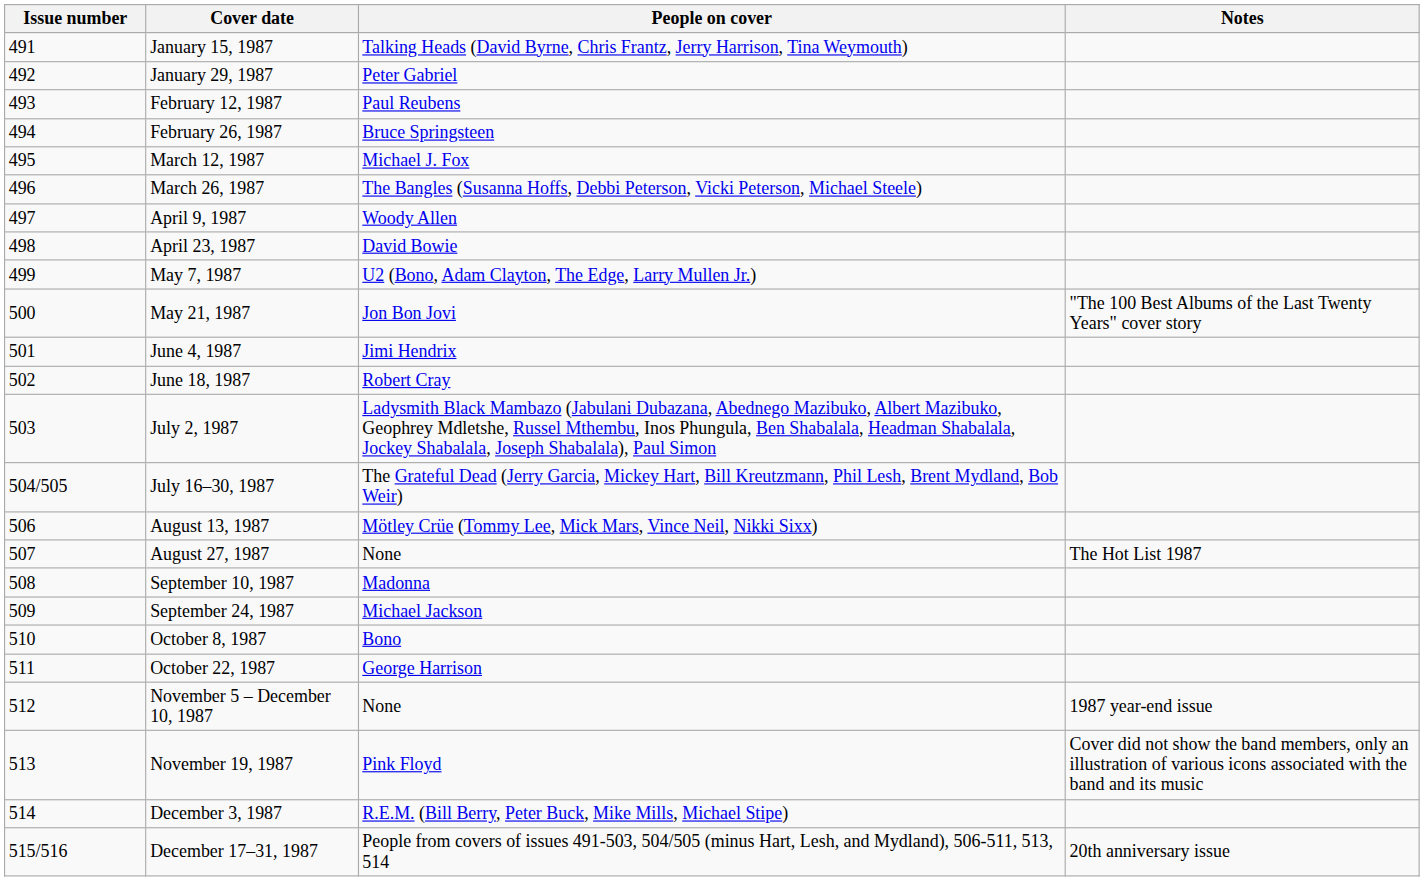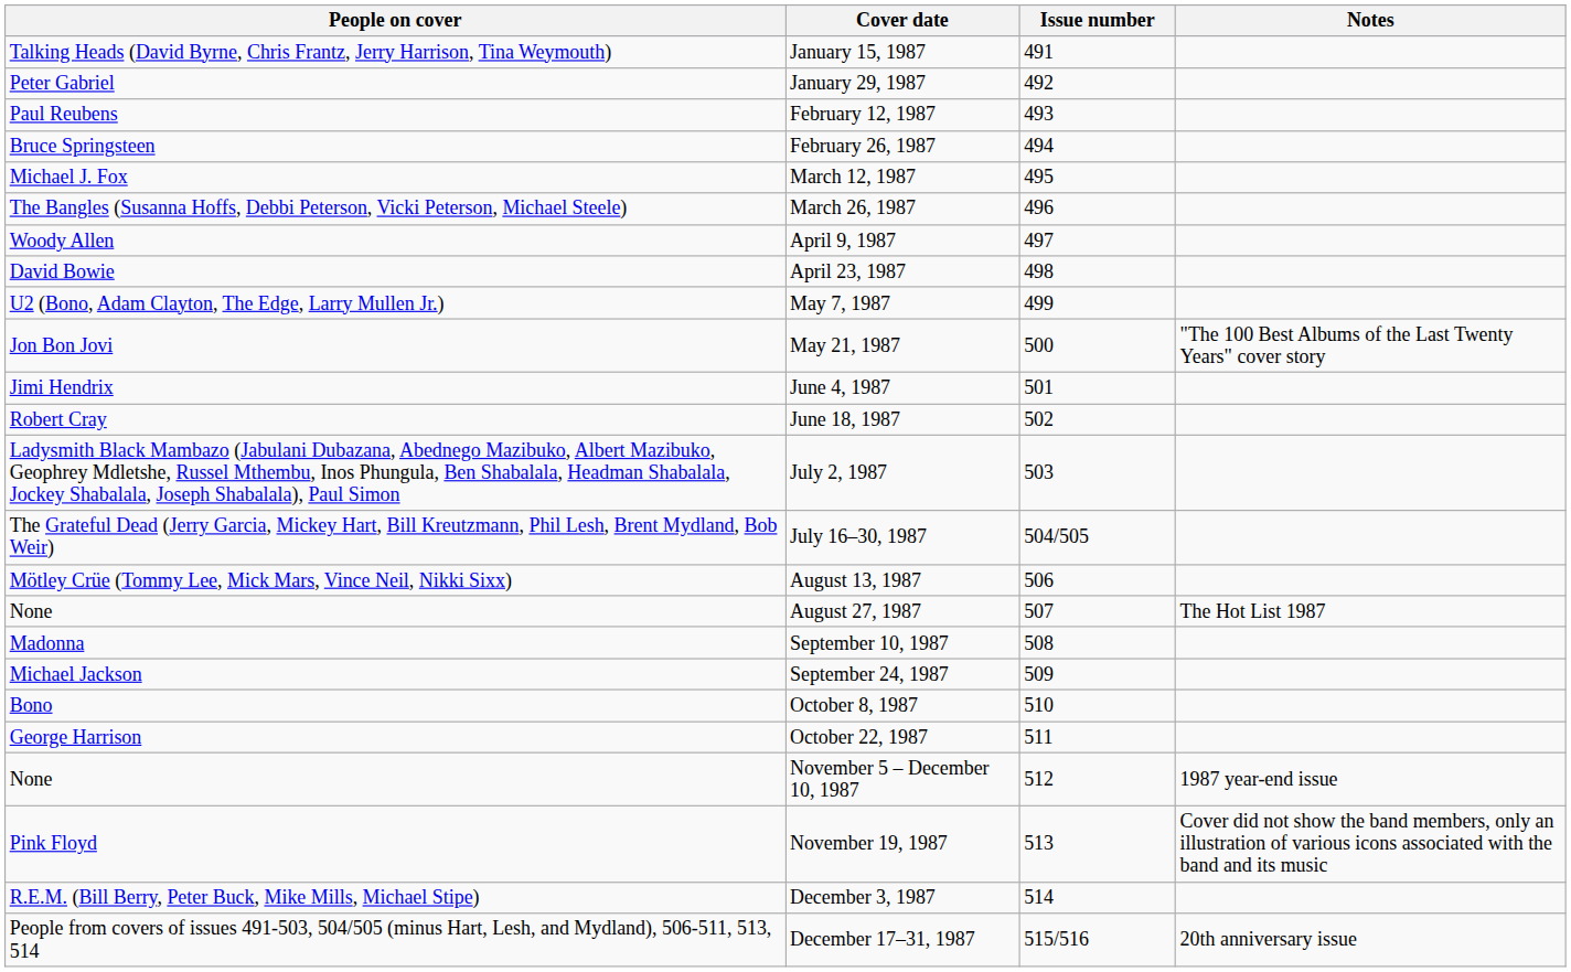columns swapped: Issue number <-> People on cover
